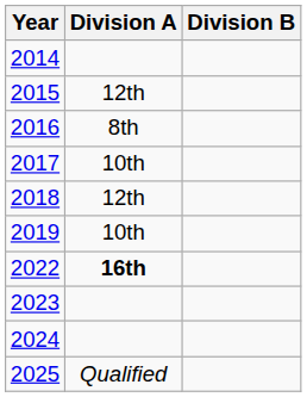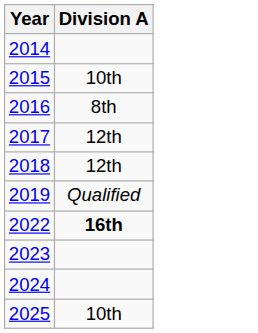- column: Division B
2015 | Division A: 12th -> 10th
2017 | Division A: 10th -> 12th
2019 | Division A: 10th -> Qualified
2025 | Division A: Qualified -> 10th
